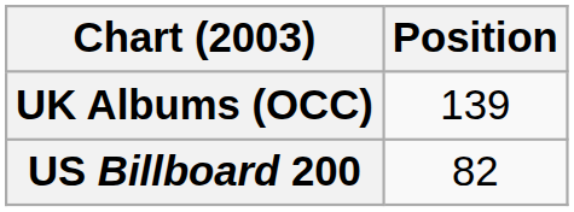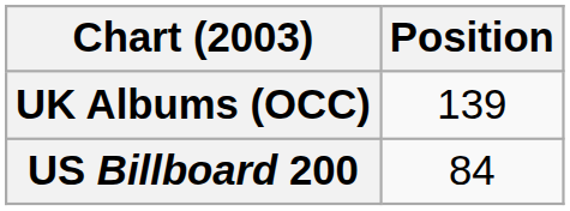US Billboard 200 | Position: 82 -> 84
